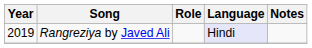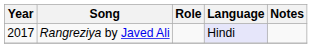Rangreziya by Javed Ali | Year: 2019 -> 2017
